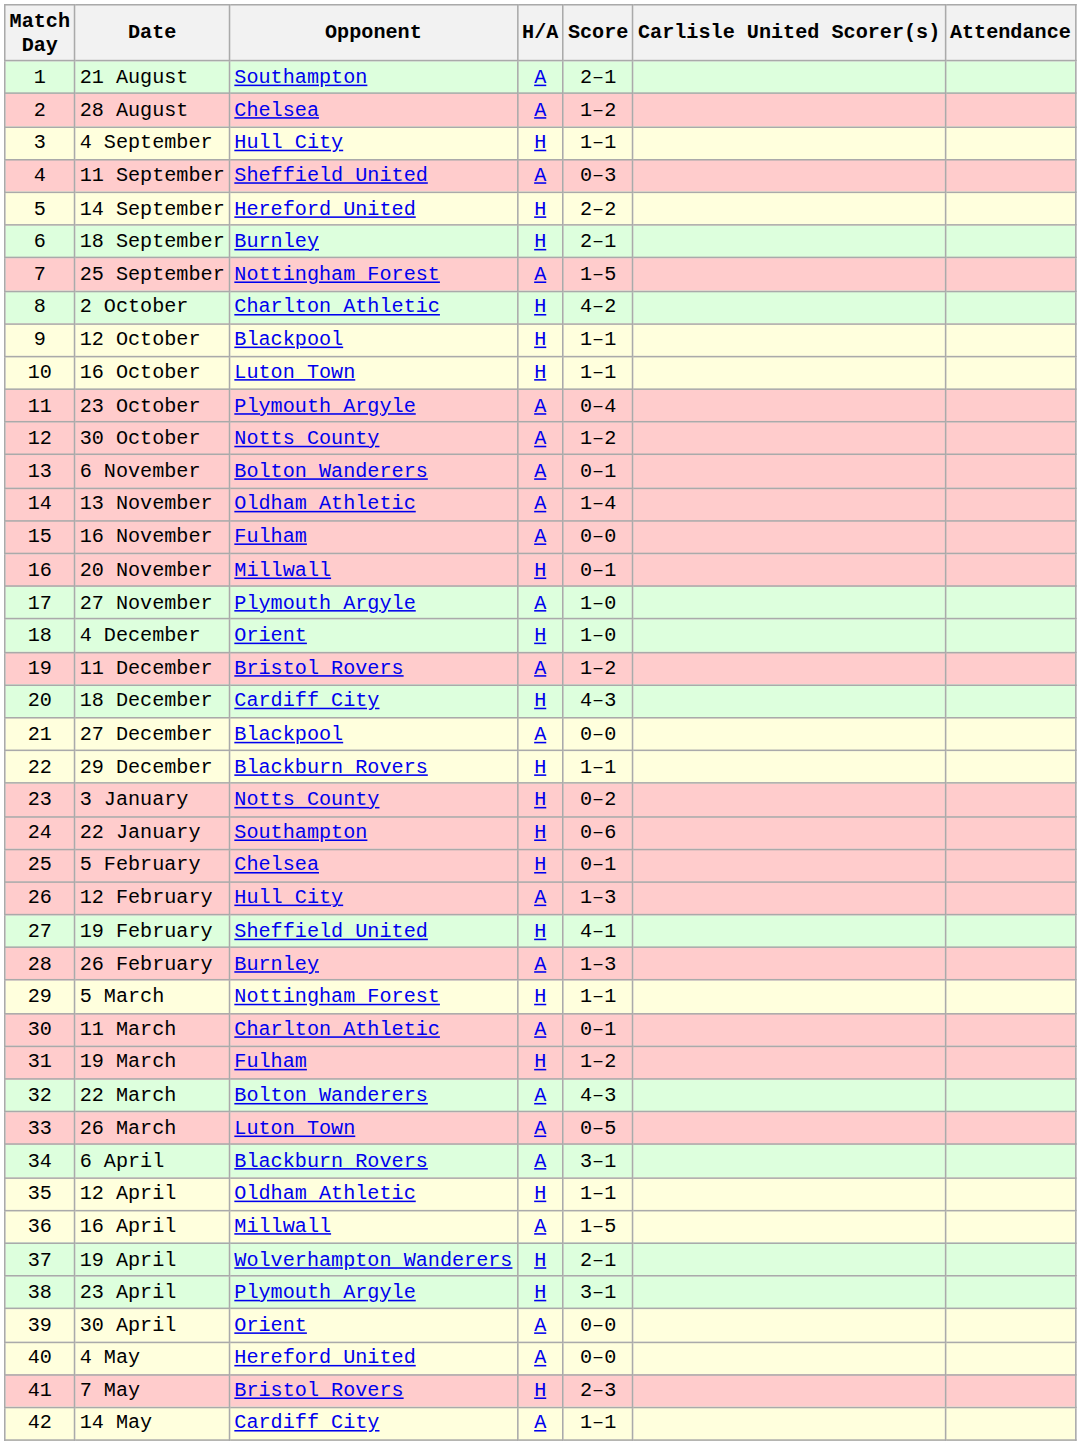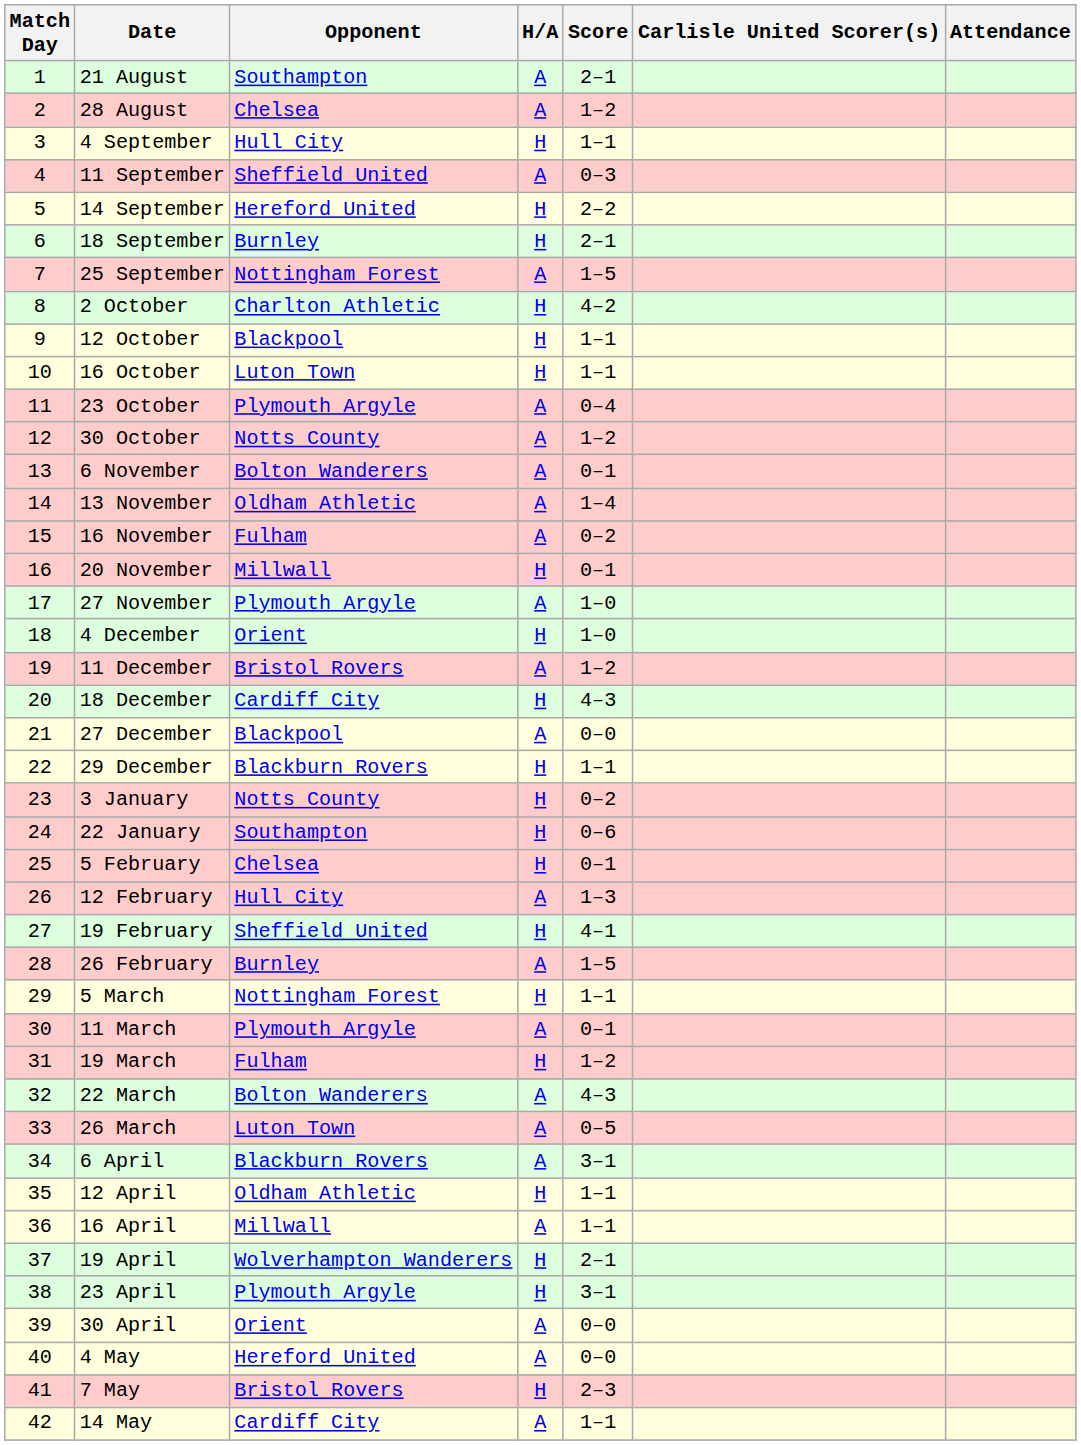16 November | Score: 0–0 -> 0–2
26 February | Score: 1–3 -> 1–5
11 March | Opponent: Charlton Athletic -> Plymouth Argyle
16 April | Score: 1–5 -> 1–1
